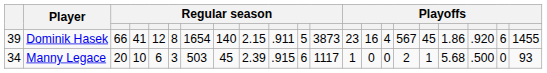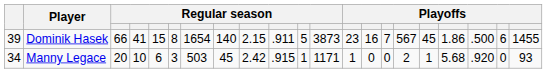Dominik Hasek | column 5: 12 -> 15
Dominik Hasek | column 15: 4 -> 7
Dominik Hasek | column 19: .920 -> .500
Manny Legace | column 9: 2.39 -> 2.42
Manny Legace | column 11: 6 -> 1
Manny Legace | column 12: 1117 -> 1171
Manny Legace | column 19: .500 -> .920
